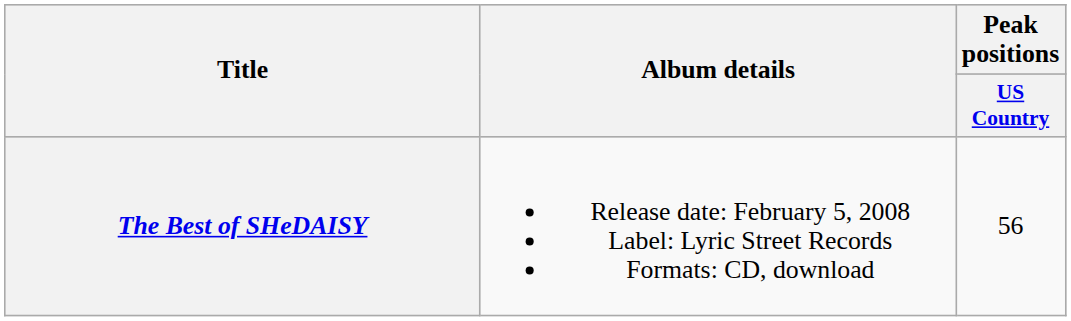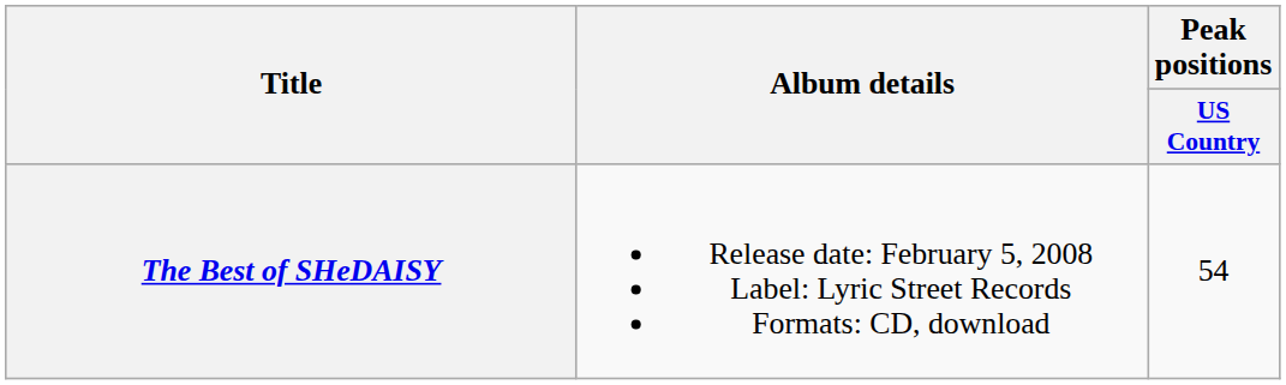The Best of SHeDAISY | Peak positions / US Country: 56 -> 54
